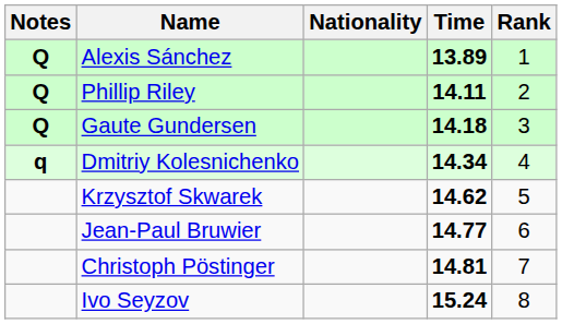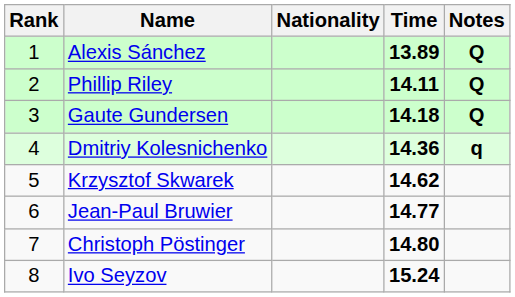columns swapped: Rank <-> Notes
Dmitriy Kolesnichenko | Time: 14.34 -> 14.36
Christoph Pöstinger | Time: 14.81 -> 14.80
